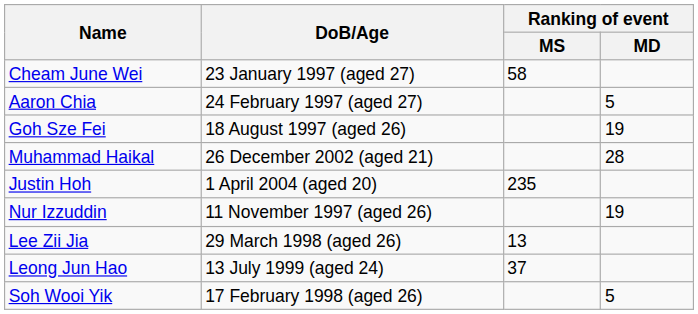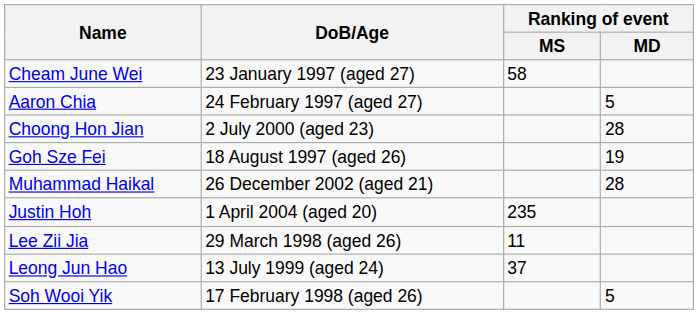+ row: Choong Hon Jian | 2 July 2000 (aged 23) | 28
- row: Nur Izzuddin | 11 November 1997 (aged 26) | 19
Lee Zii Jia | Ranking of event / MS: 13 -> 11
